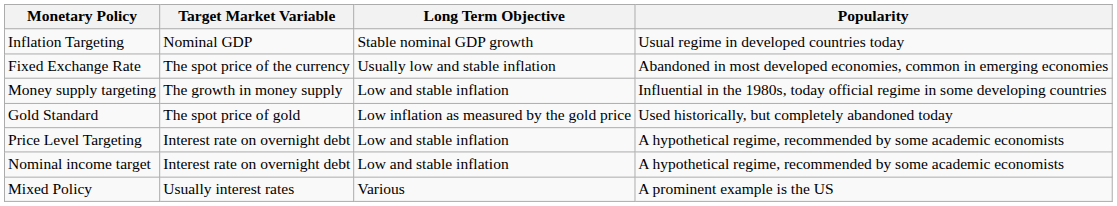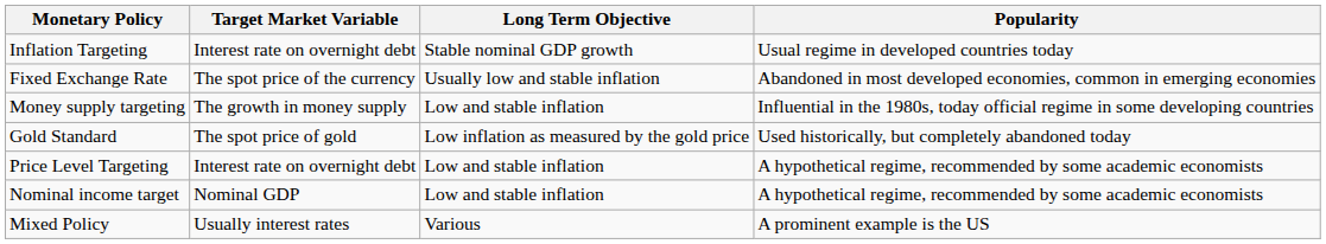Inflation Targeting | Target Market Variable: Nominal GDP -> Interest rate on overnight debt
Nominal income target | Target Market Variable: Interest rate on overnight debt -> Nominal GDP
